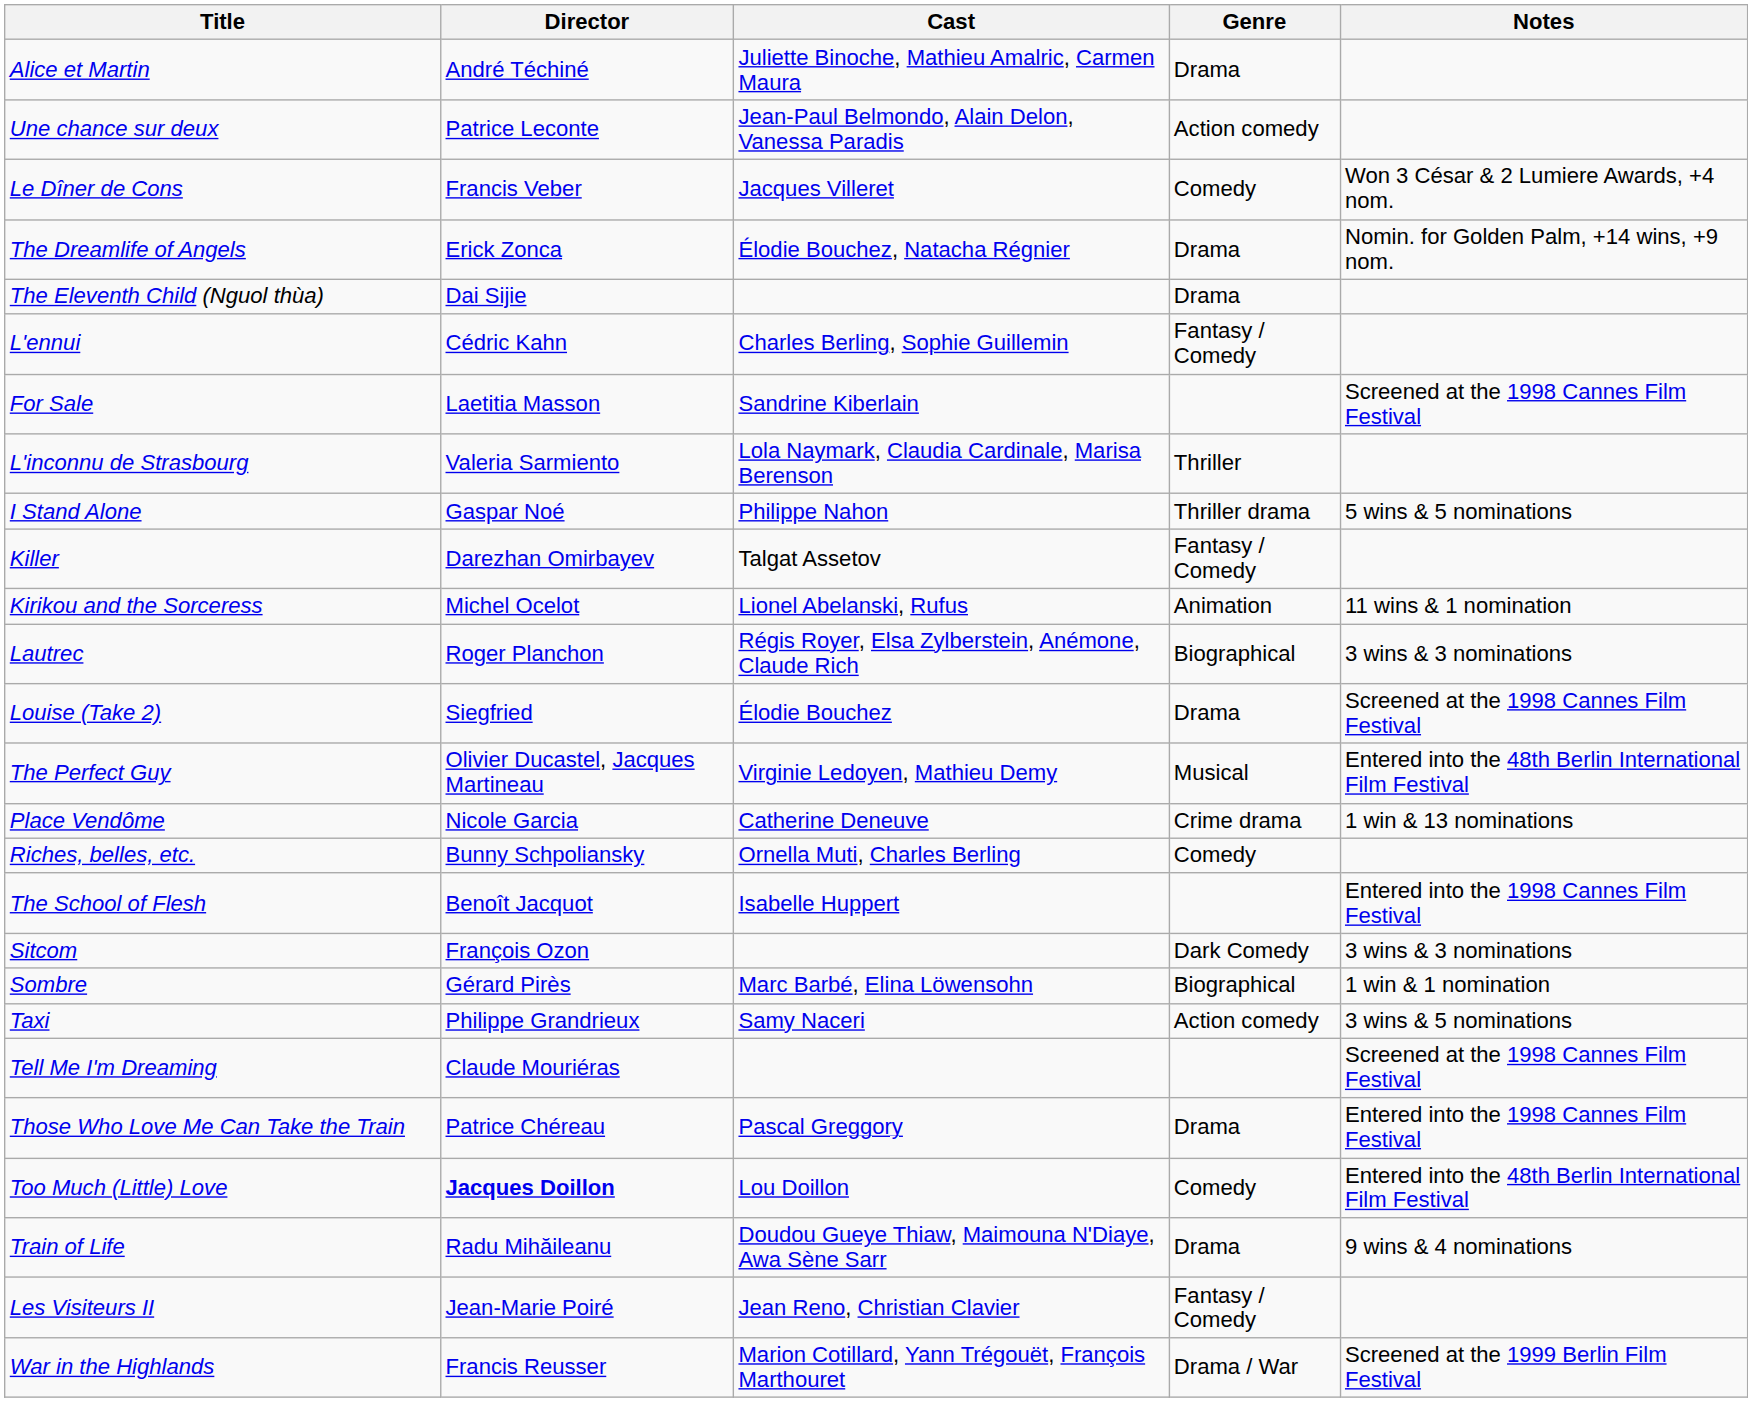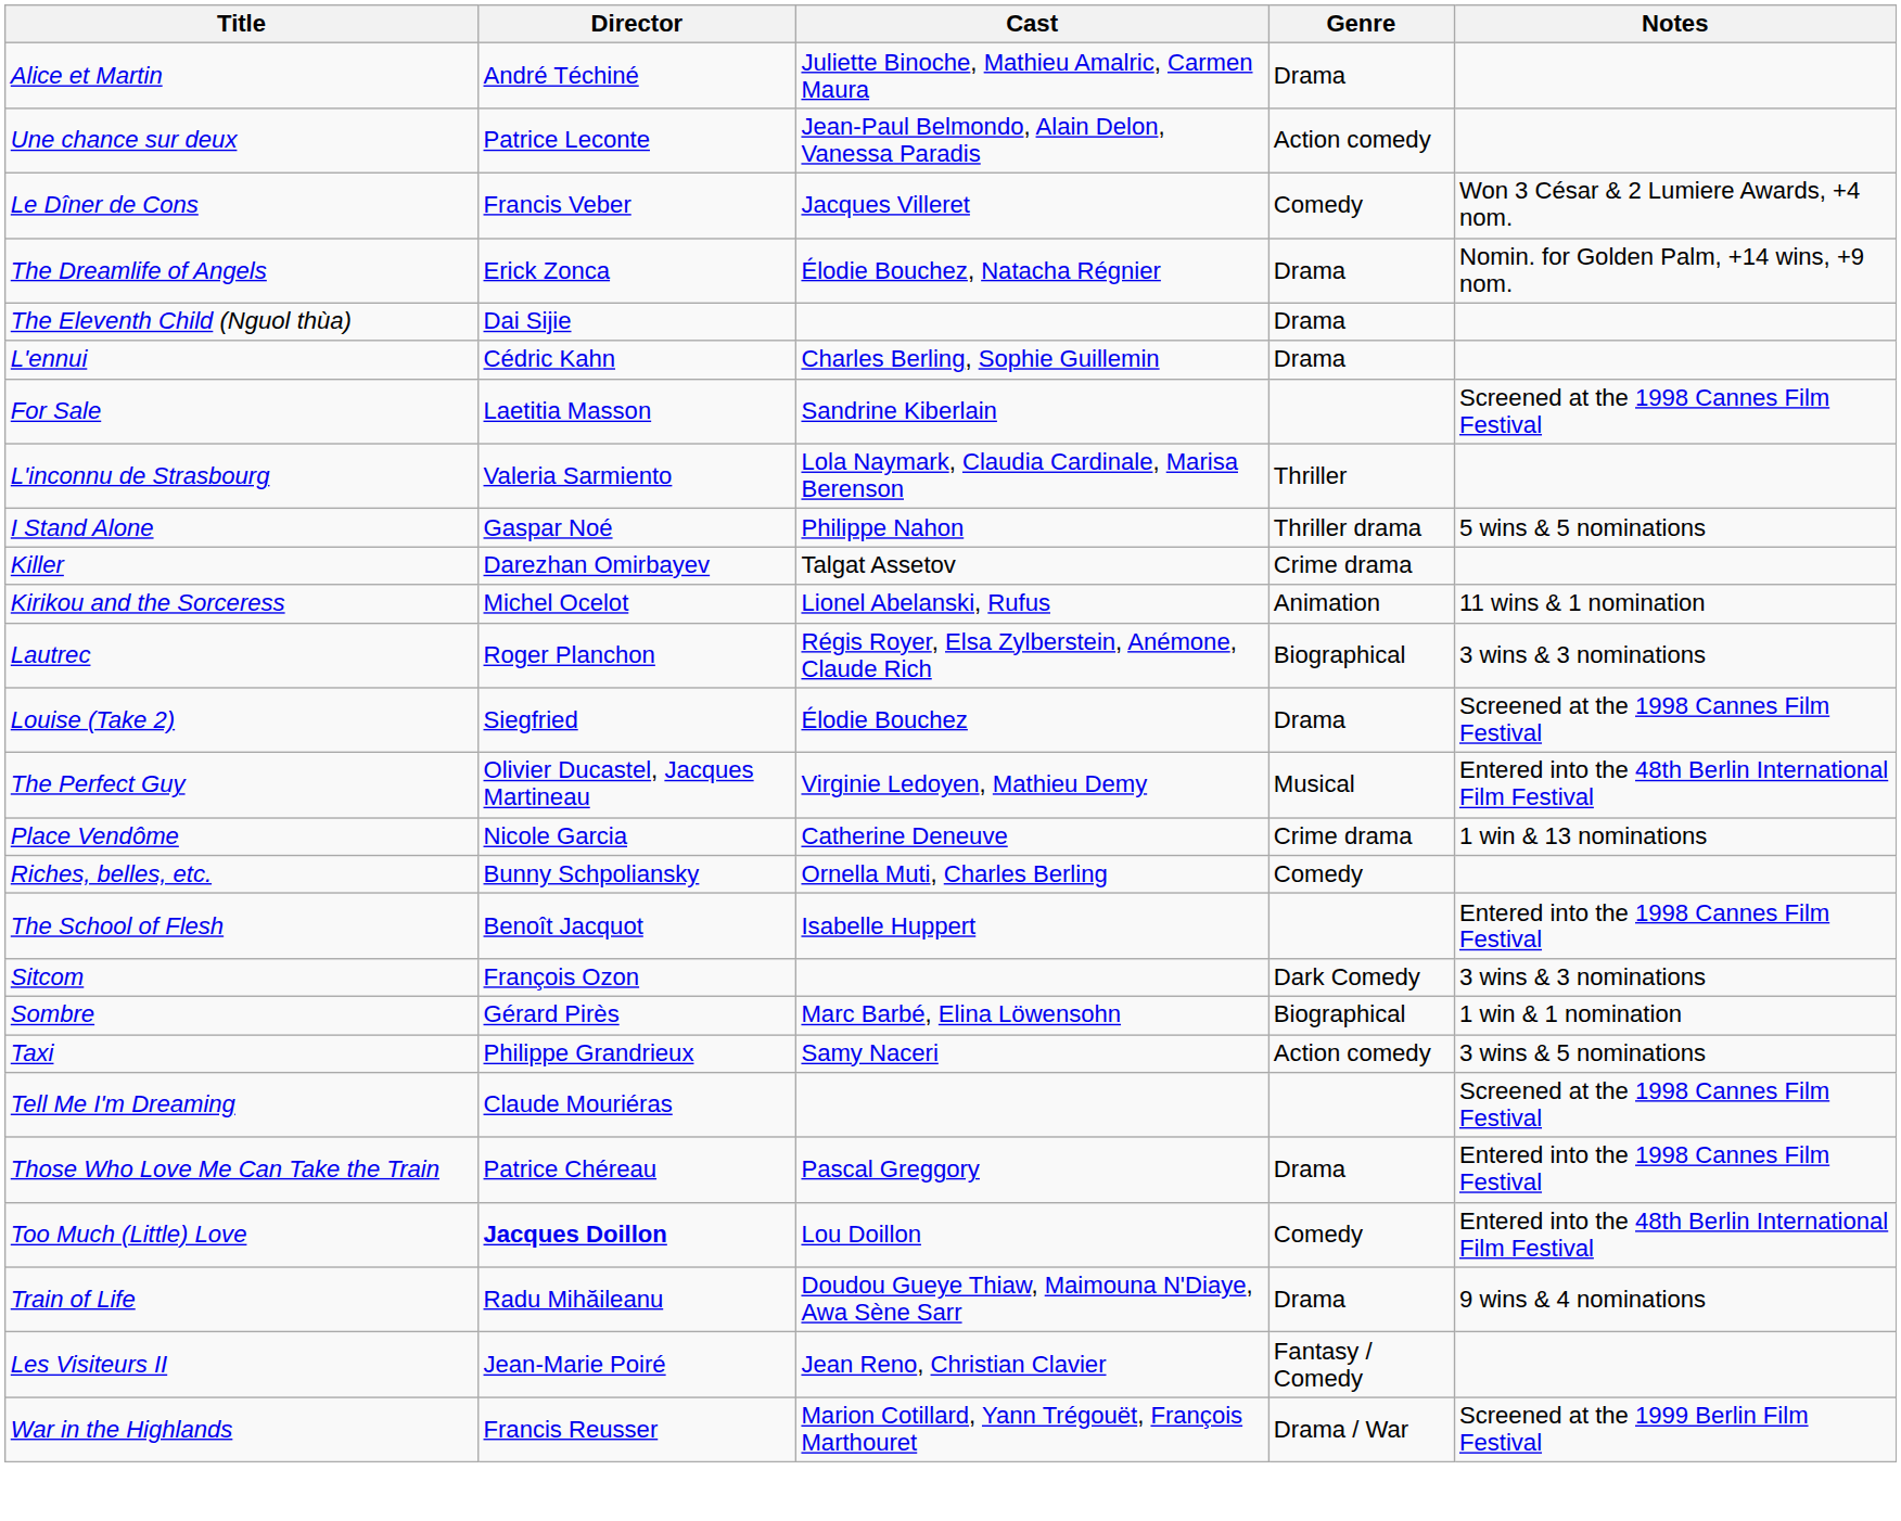L'ennui | Genre: Fantasy / Comedy -> Drama
Killer | Genre: Fantasy / Comedy -> Crime drama
